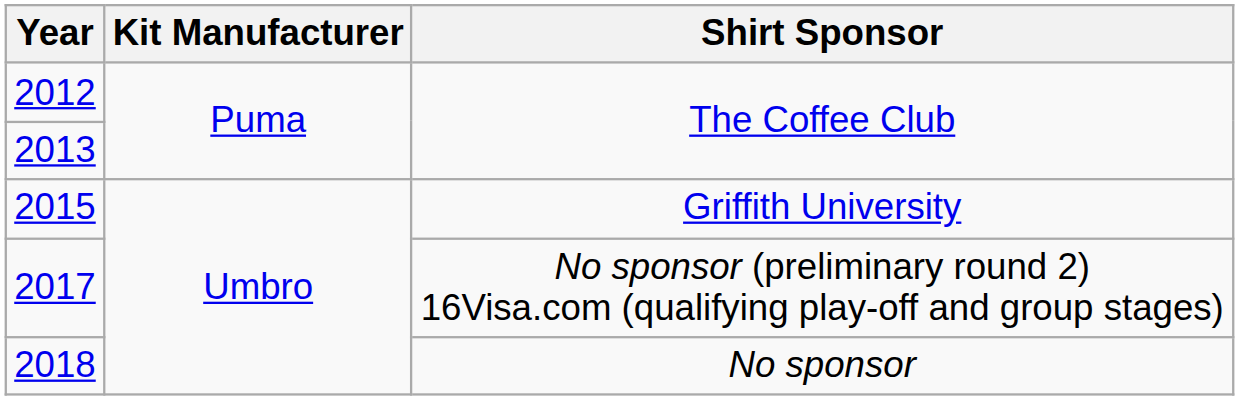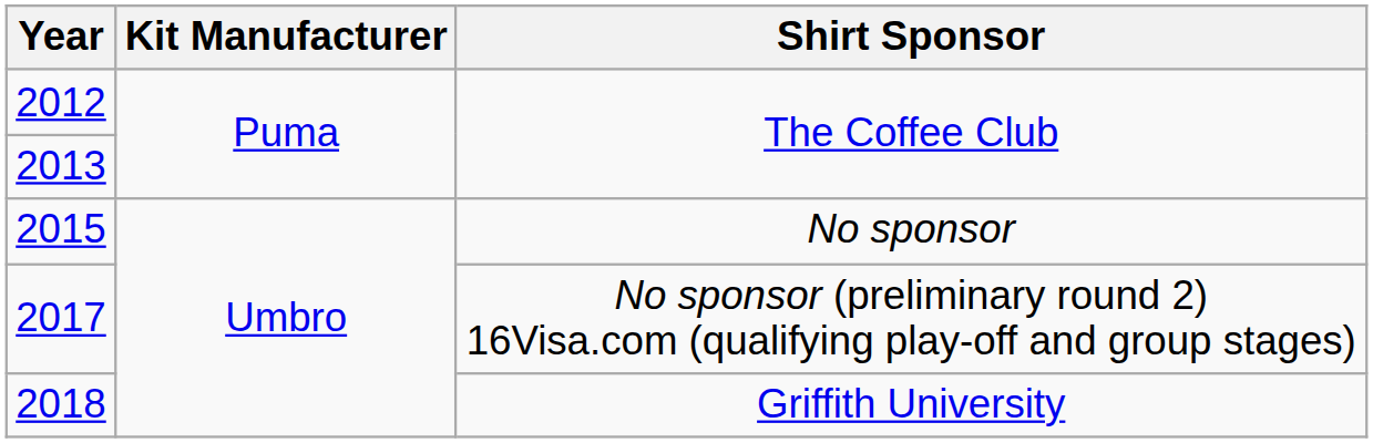2015 | Shirt Sponsor: Griffith University -> No sponsor
2018 | Shirt Sponsor: No sponsor -> Griffith University
